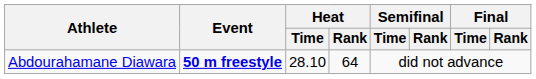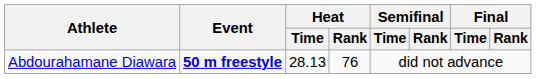Abdourahamane Diawara | Heat / Time: 28.10 -> 28.13
Abdourahamane Diawara | Heat / Rank: 64 -> 76
